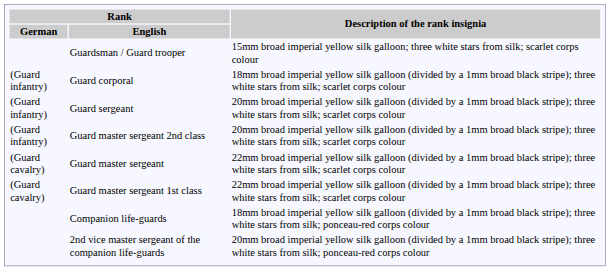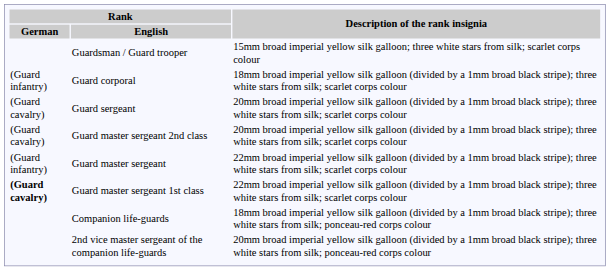Guard sergeant | Rank / German: (Guard infantry) -> (Guard cavalry)
Guard master sergeant 2nd class | Rank / German: (Guard infantry) -> (Guard cavalry)
Guard master sergeant | Rank / German: (Guard cavalry) -> (Guard infantry)
Guard master sergeant 1st class | Rank / German: normal -> bold
